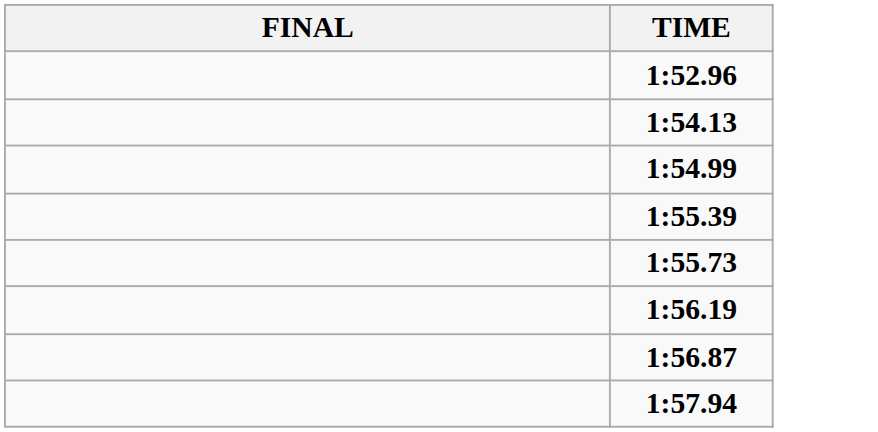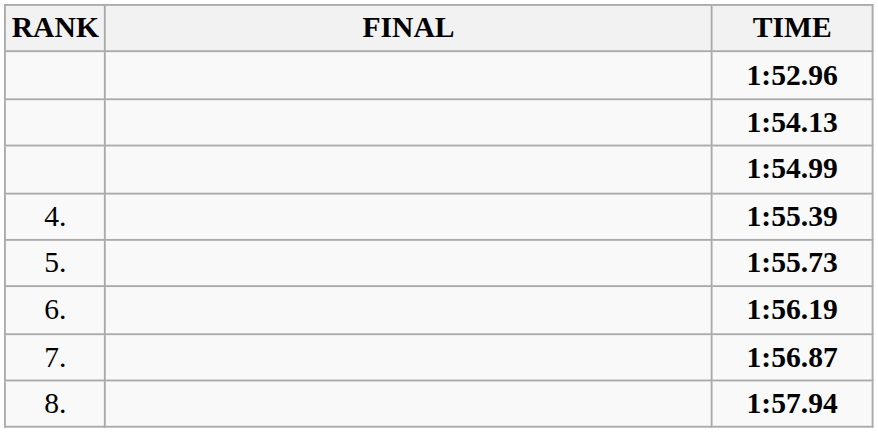+ column: RANK | 4. | 5. | 6. | 7. | 8.
